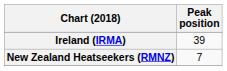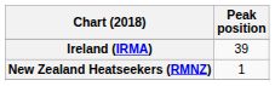New Zealand Heatseekers (RMNZ) | Peak position: 7 -> 1
